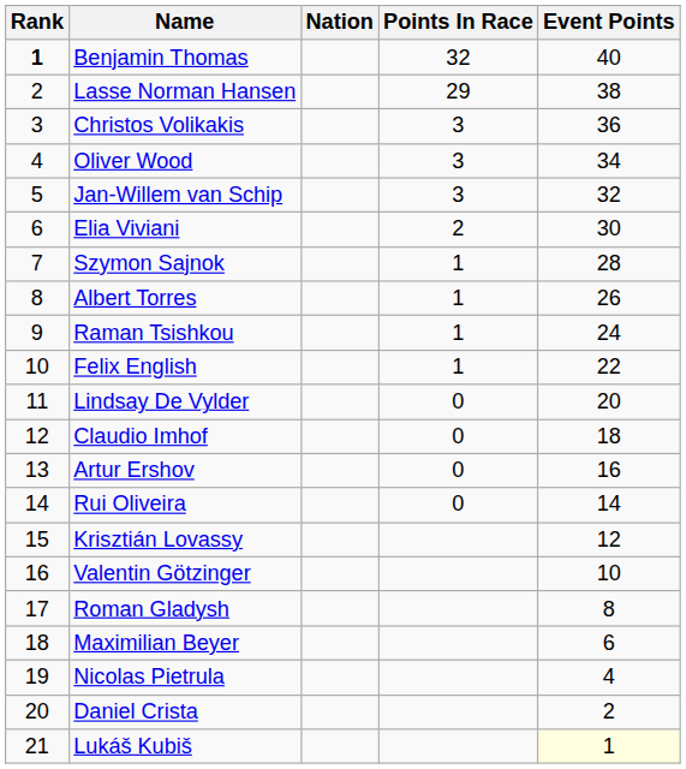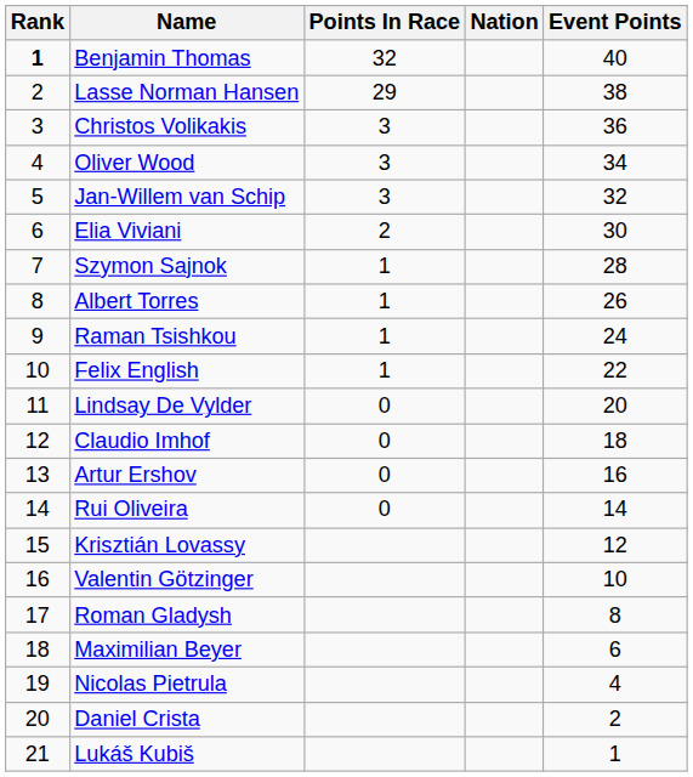columns swapped: Nation <-> Points In Race
Lukáš Kubiš | Event Points: lightyellow background -> no background
